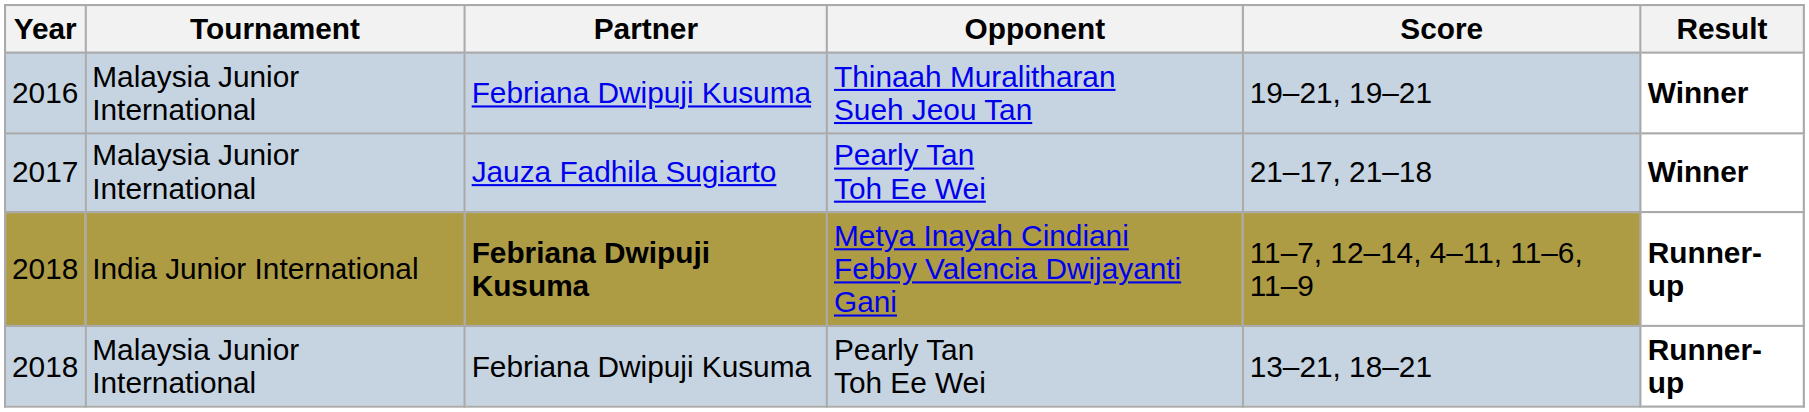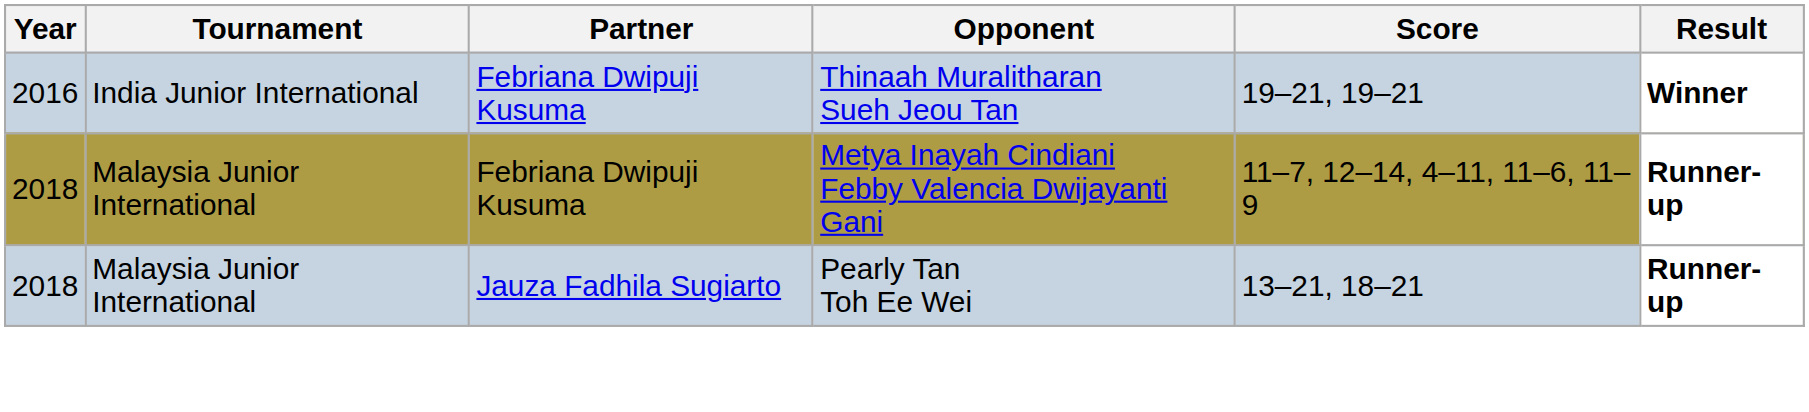2016 | Tournament: Malaysia Junior International -> India Junior International
- row: 2017 | Malaysia Junior International | Jauza Fadhila Sugiarto | Pearly Tan Toh Ee Wei | 21–17, 21–18 | Winner
2018 / Metya Inayah Cindiani Febby Valencia Dwijayanti Gani | Tournament: India Junior International -> Malaysia Junior International
2018 / Metya Inayah Cindiani Febby Valencia Dwijayanti Gani | Partner: bold -> normal
2018 / Pearly Tan Toh Ee Wei | Partner: Febriana Dwipuji Kusuma -> Jauza Fadhila Sugiarto
